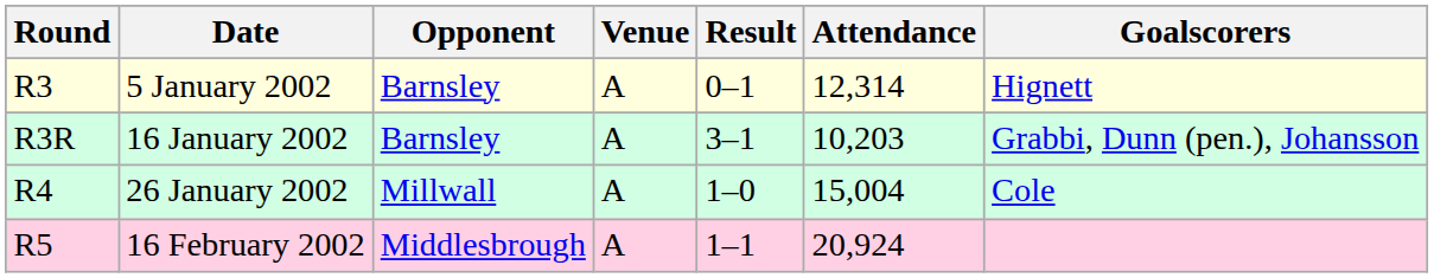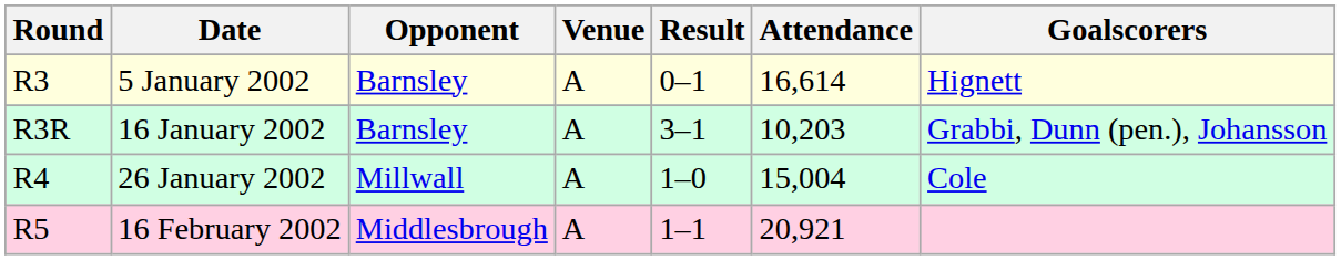5 January 2002 | Attendance: 12,314 -> 16,614
16 February 2002 | Attendance: 20,924 -> 20,921
